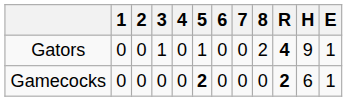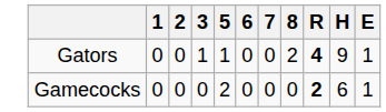- column: 4 | 0 | 0
Gamecocks | 5: bold -> normal
